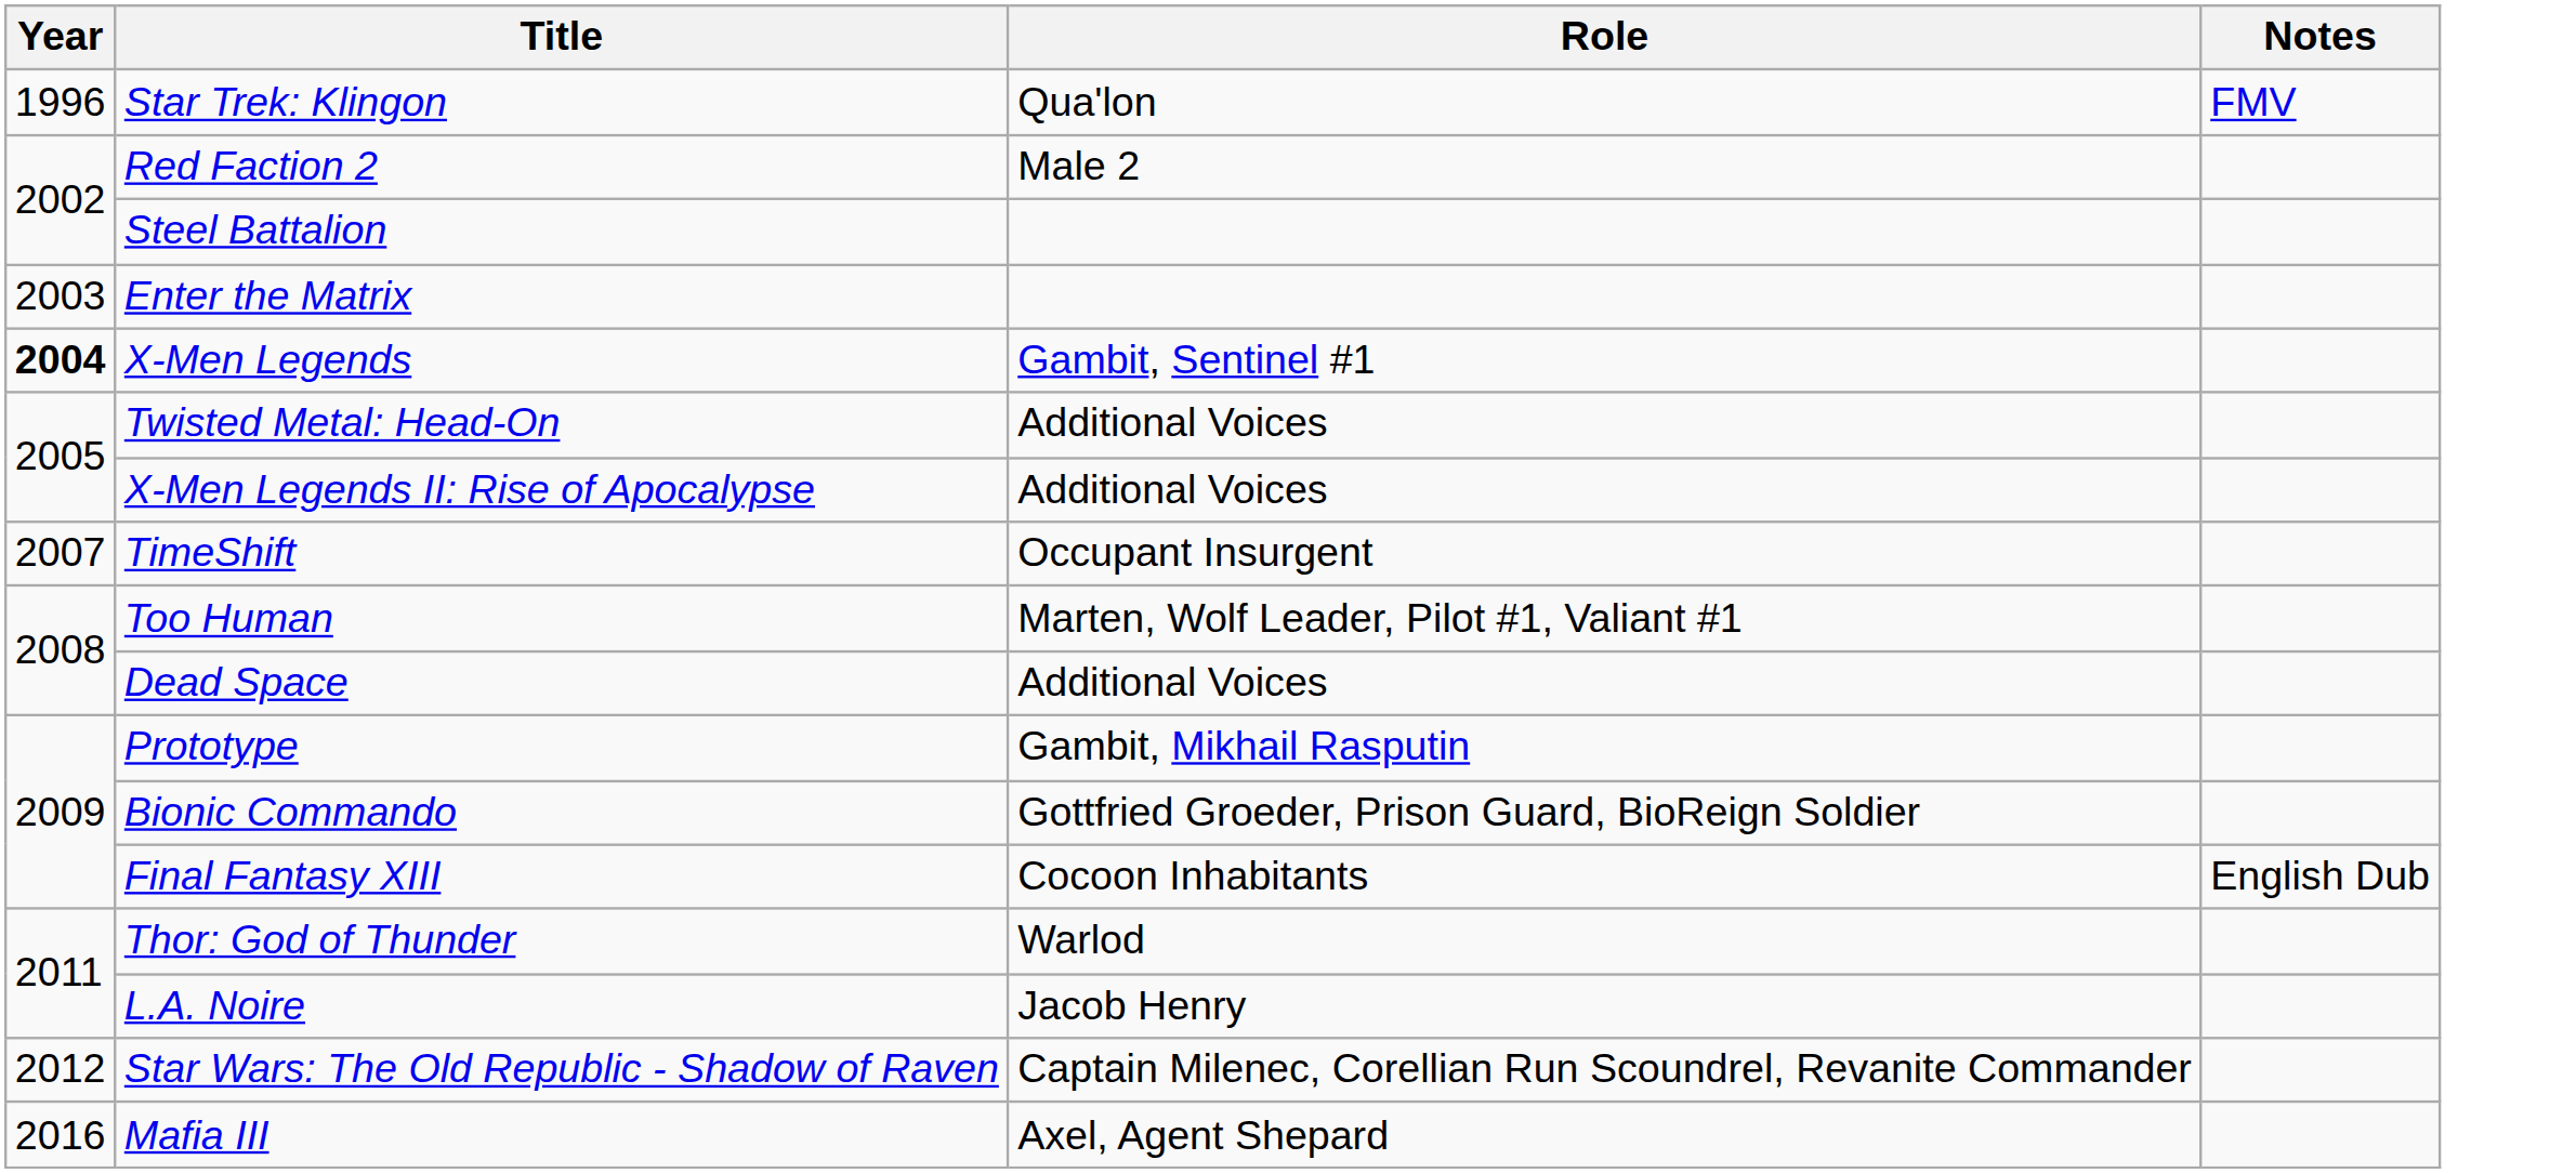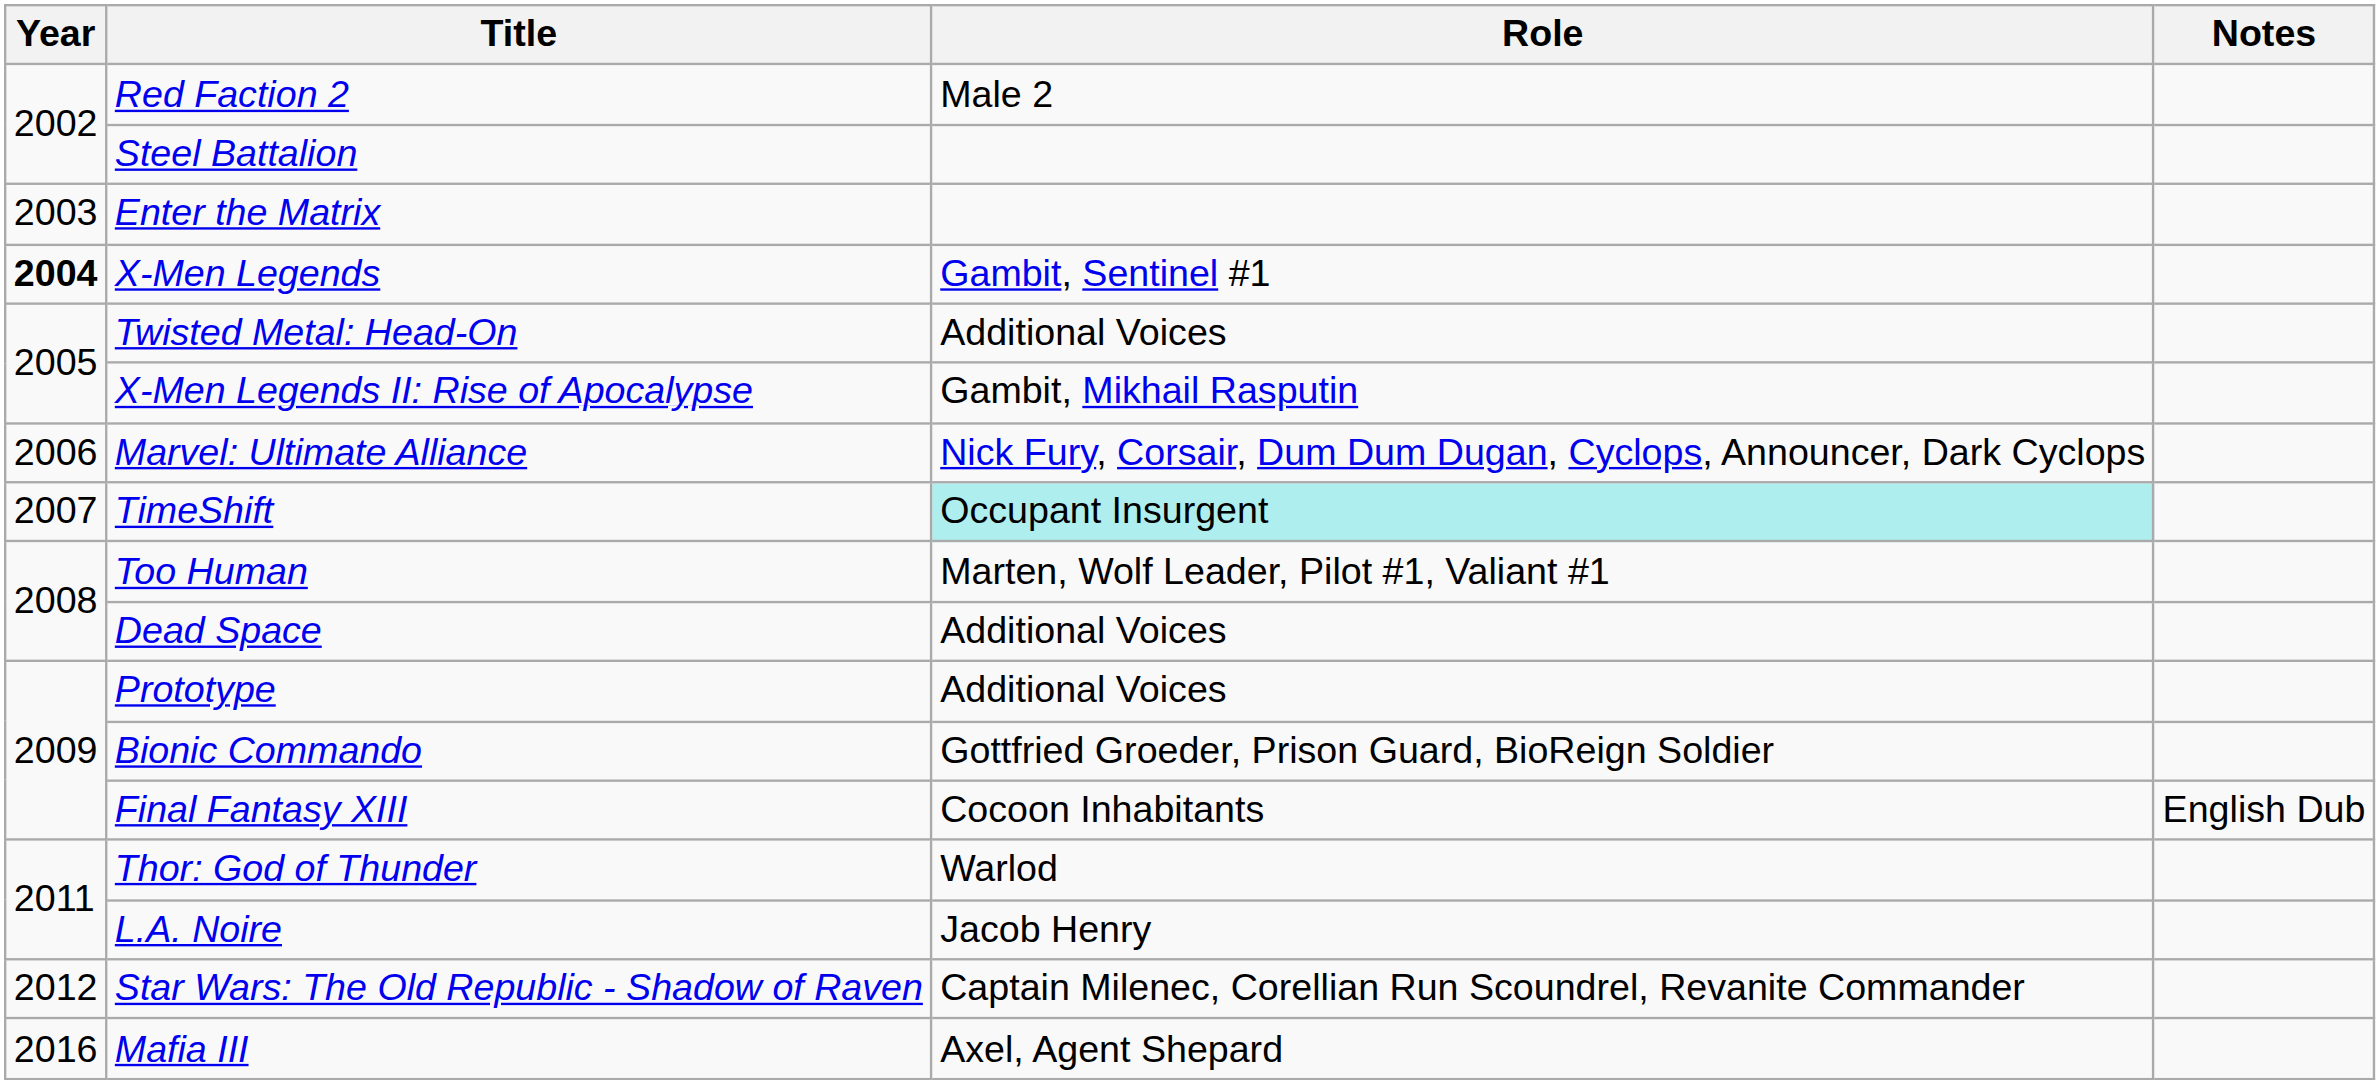- row: 1996 | Star Trek: Klingon | Qua'lon | FMV
X-Men Legends II: Rise of Apocalypse | Role: Additional Voices -> Gambit, Mikhail Rasputin
+ row: 2006 | Marvel: Ultimate Alliance | Nick Fury, Corsair, Dum Dum Dugan, Cyclops, Announcer, Dark Cyclops
TimeShift | Role: no background -> paleturquoise background
Prototype | Role: Gambit, Mikhail Rasputin -> Additional Voices
